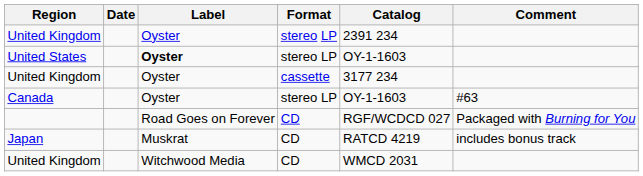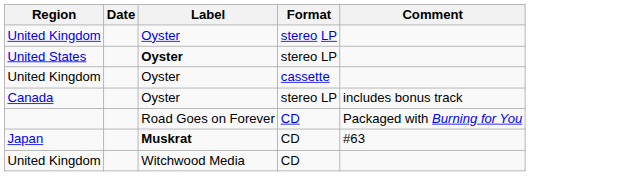- column: Catalog | 2391 234 | OY-1-1603 | 3177 234 | OY-1-1603 | RGF/WCDCD 027 | RATCD 4219 | WMCD 2031
Canada | Comment: #63 -> includes bonus track
Japan | Label: normal -> bold
Japan | Comment: includes bonus track -> #63
